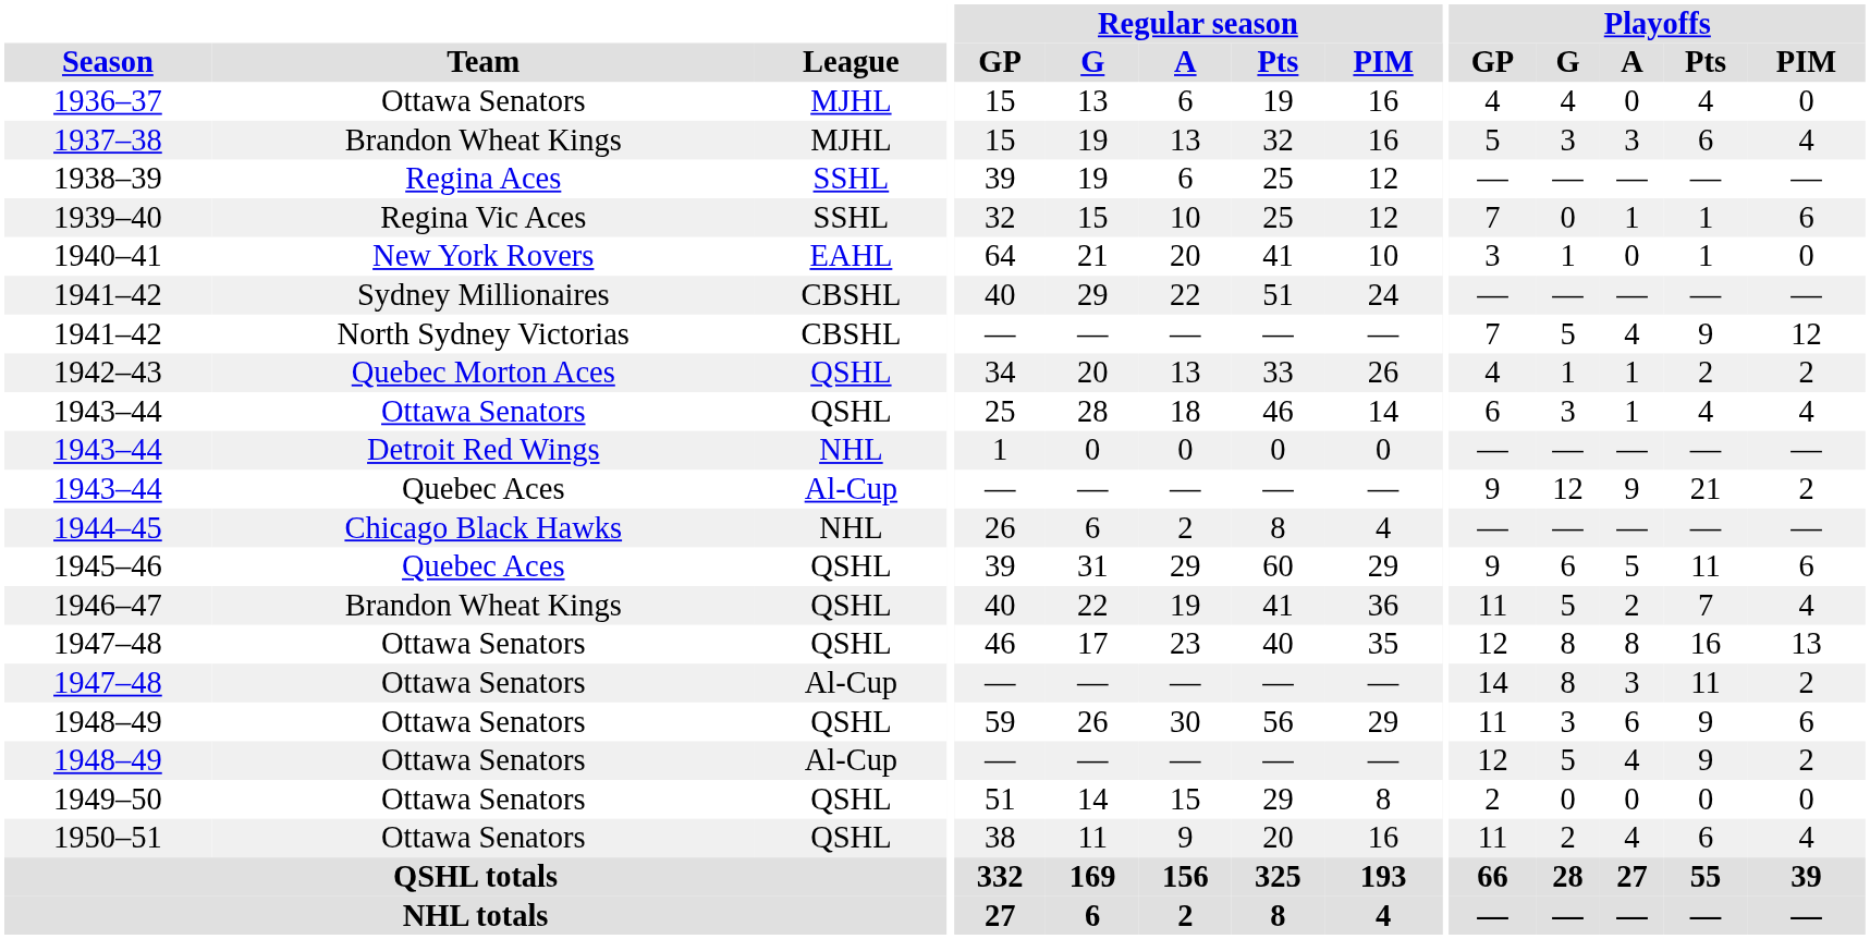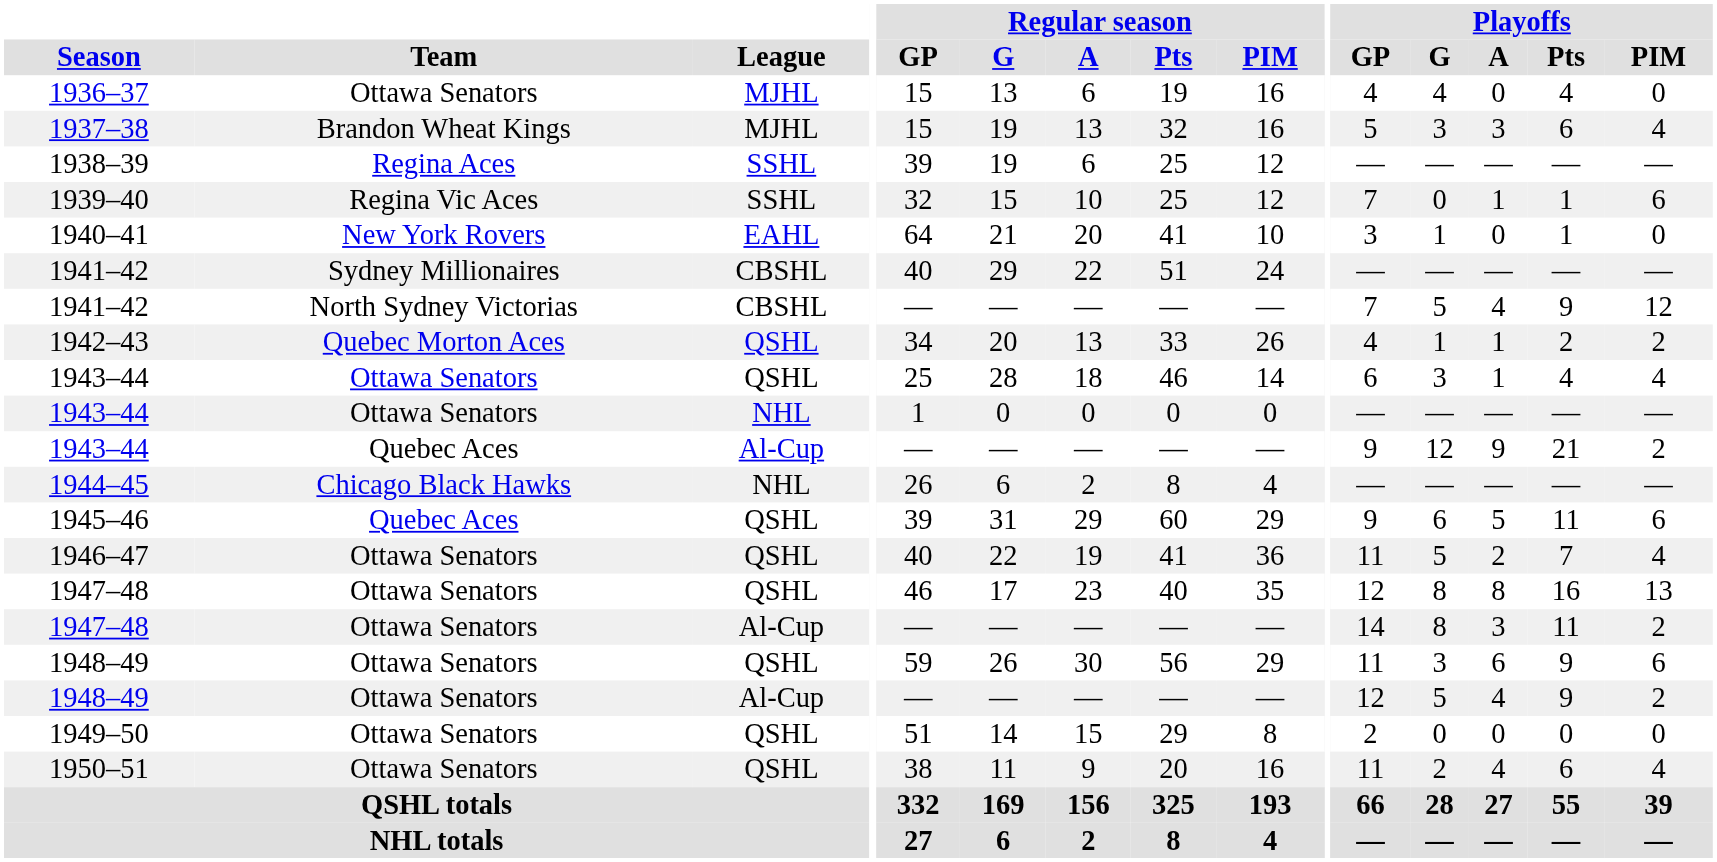1943–44 / NHL | Team: Detroit Red Wings -> Ottawa Senators
1946–47 | Team: Brandon Wheat Kings -> Ottawa Senators
